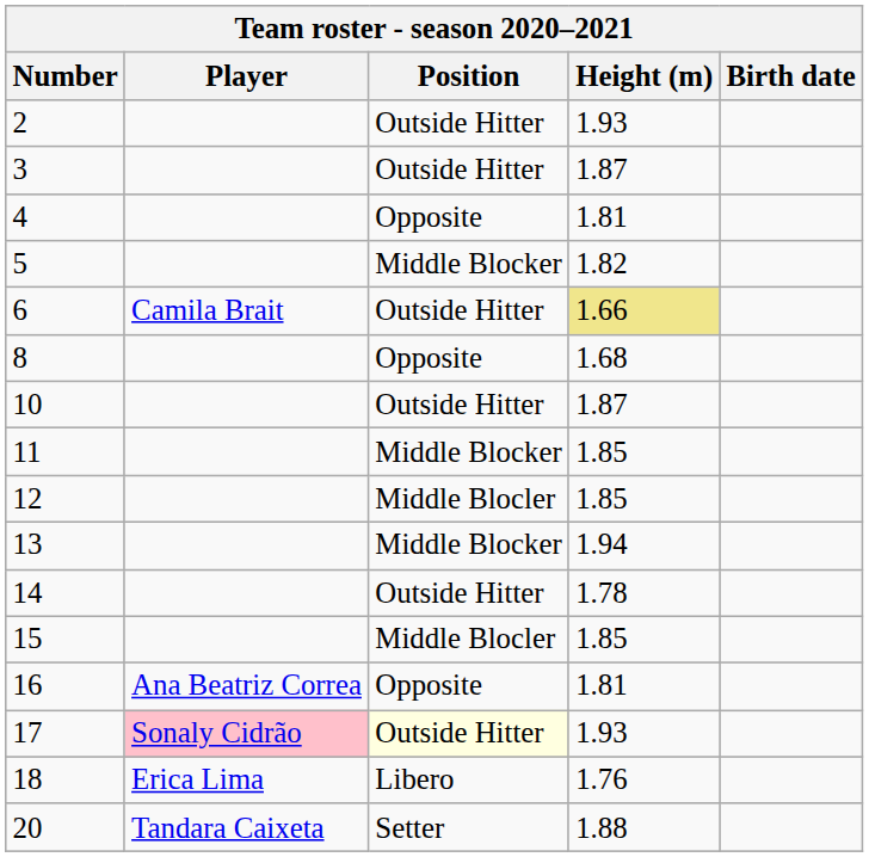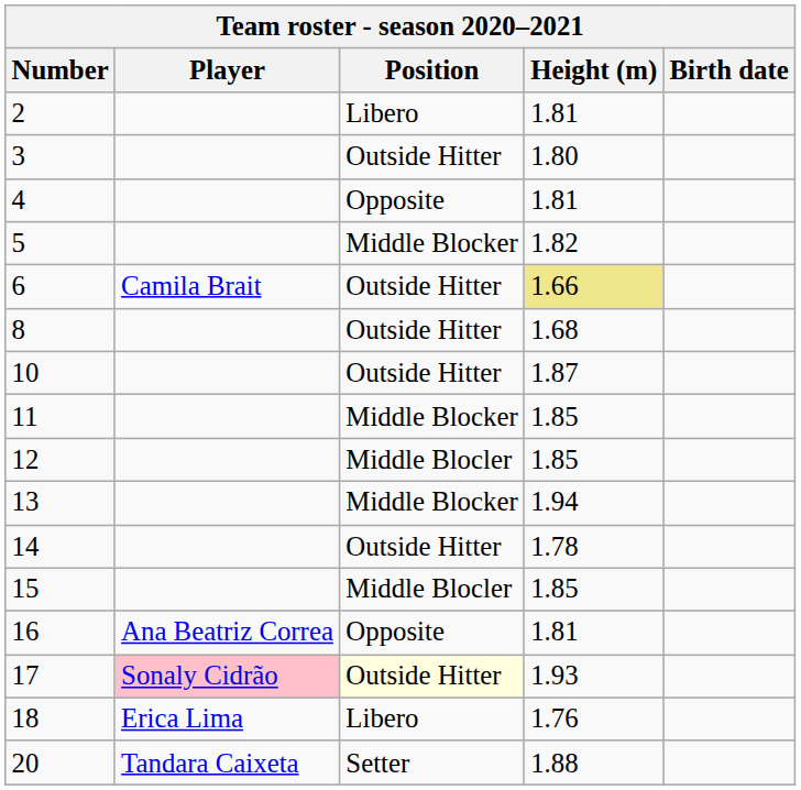2 | Position: Outside Hitter -> Libero
2 | Height (m): 1.93 -> 1.81
3 | Height (m): 1.87 -> 1.80
8 | Position: Opposite -> Outside Hitter
